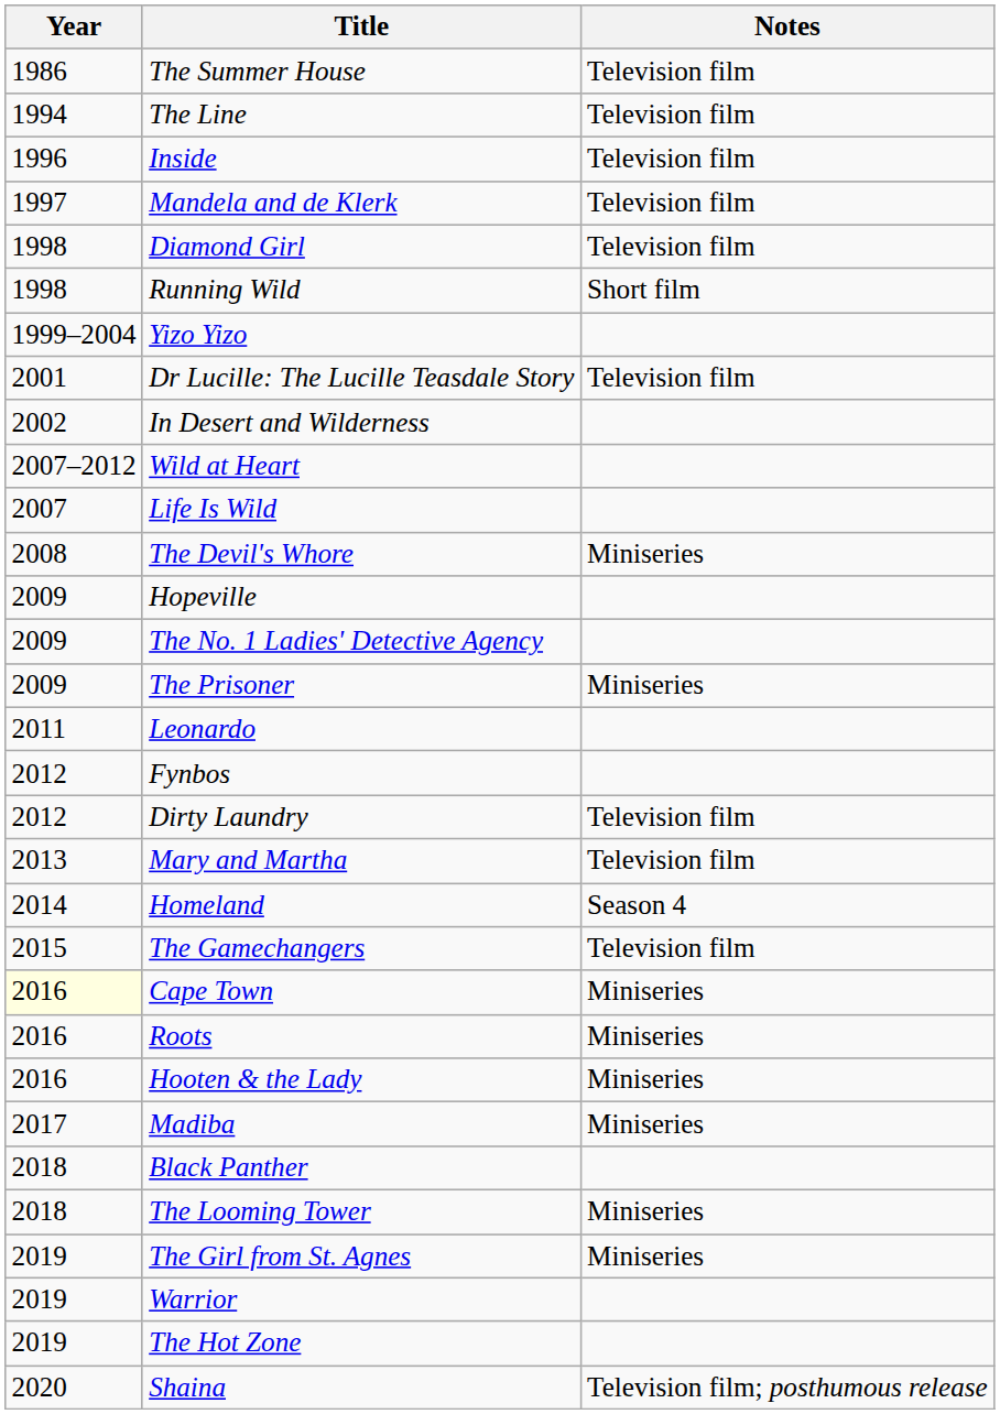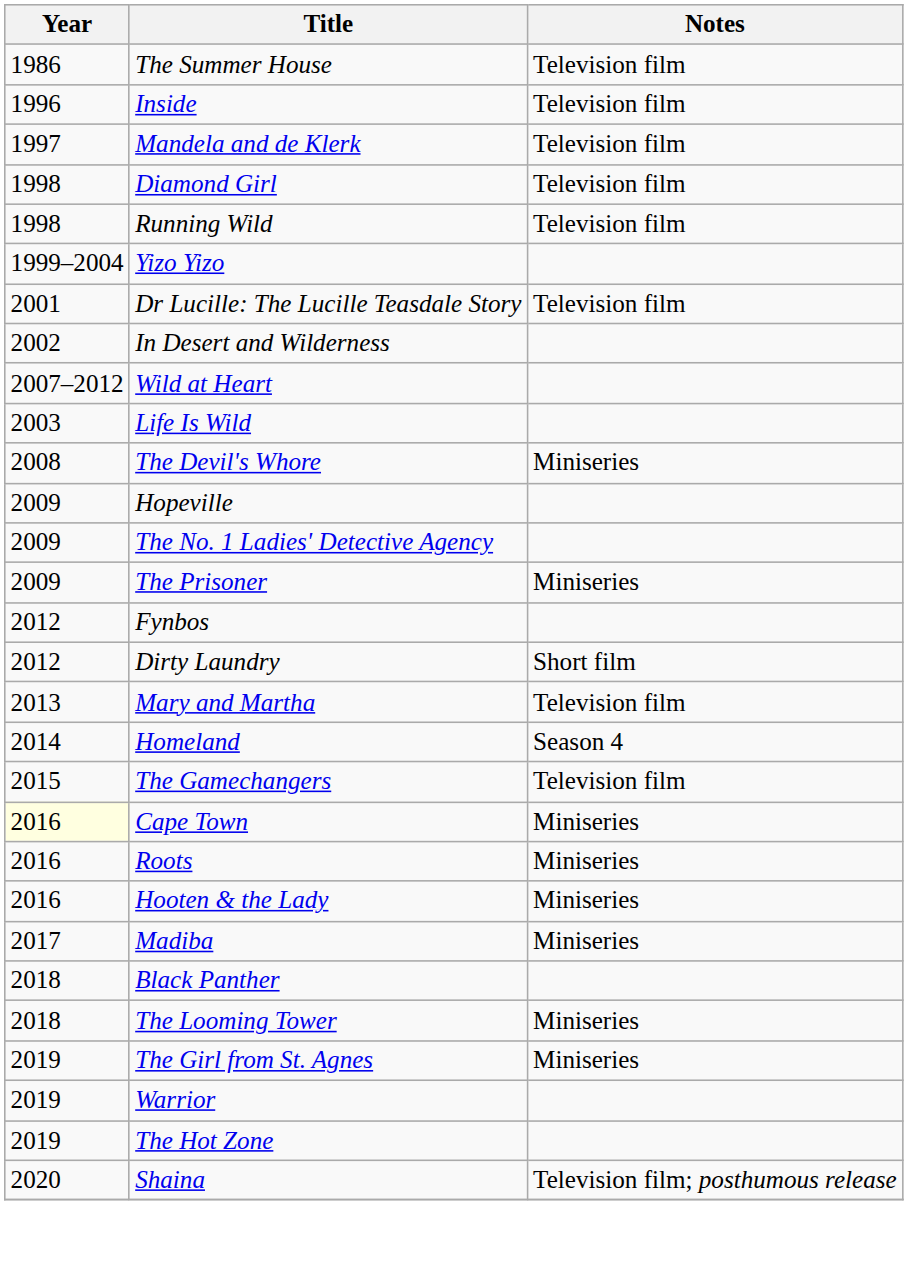- row: 1994 | The Line | Television film
Running Wild | Notes: Short film -> Television film
Life Is Wild | Year: 2007 -> 2003
- row: 2011 | Leonardo
Dirty Laundry | Notes: Television film -> Short film
